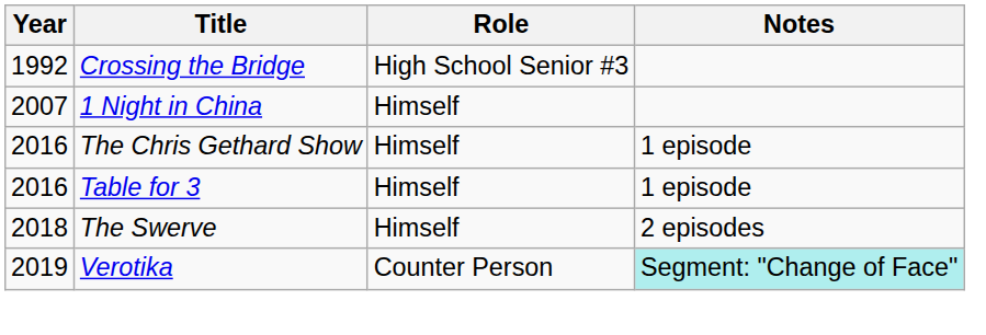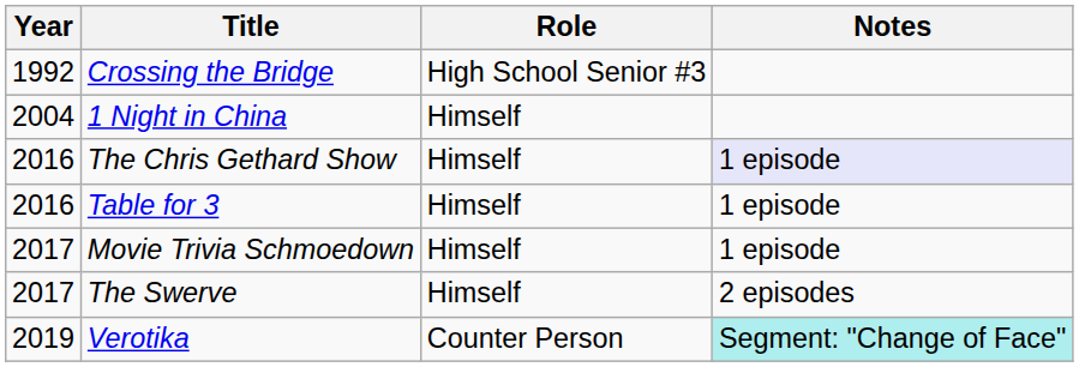1 Night in China | Year: 2007 -> 2004
The Chris Gethard Show | Notes: no background -> lavender background
+ row: 2017 | Movie Trivia Schmoedown | Himself | 1 episode
The Swerve | Year: 2018 -> 2017
